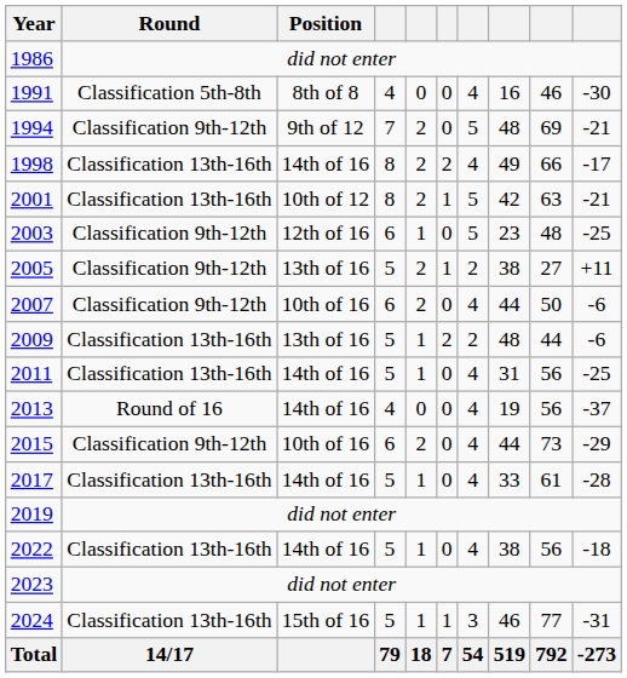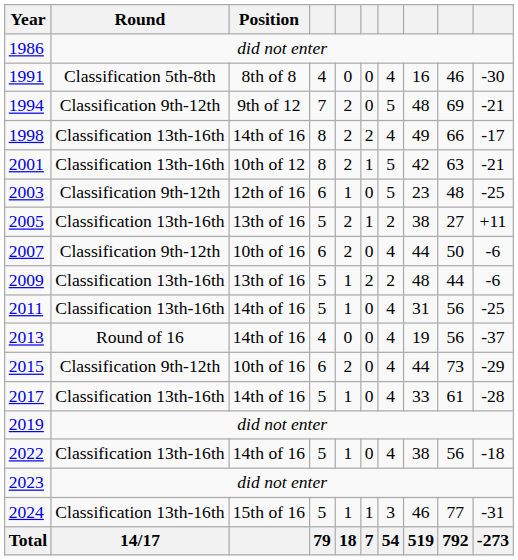2005 | Round: Classification 9th-12th -> Classification 13th-16th
